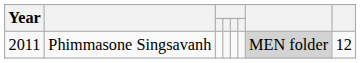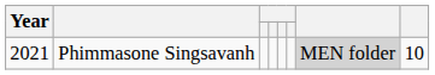Phimmasone Singsavanh | Year: 2011 -> 2021
Phimmasone Singsavanh | column 8: 12 -> 10
